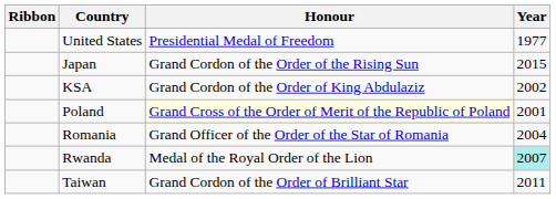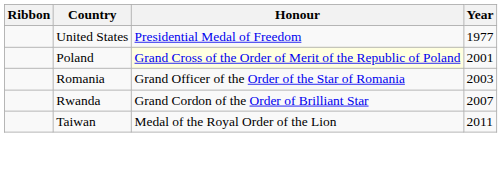- row: Japan | Grand Cordon of the Order of the Rising Sun | 2015
- row: KSA | Grand Cordon of the Order of King Abdulaziz | 2002
Romania | Year: 2004 -> 2003
Rwanda | Honour: Medal of the Royal Order of the Lion -> Grand Cordon of the Order of Brilliant Star
Rwanda | Year: paleturquoise background -> no background
Taiwan | Honour: Grand Cordon of the Order of Brilliant Star -> Medal of the Royal Order of the Lion
